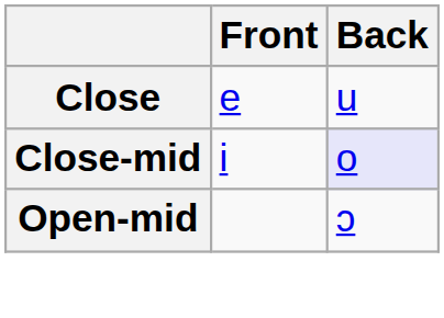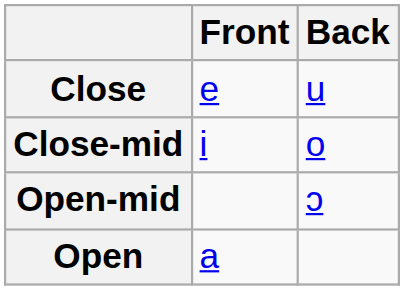Close-mid | Back: lavender background -> no background
+ row: Open | a
